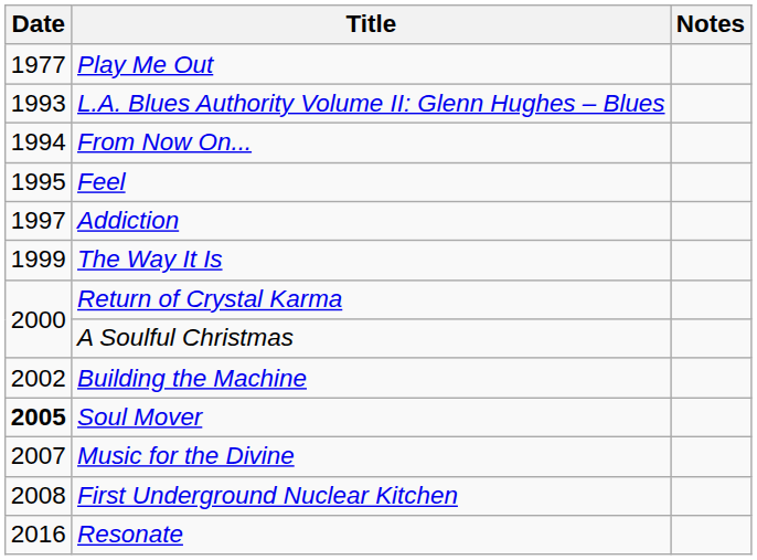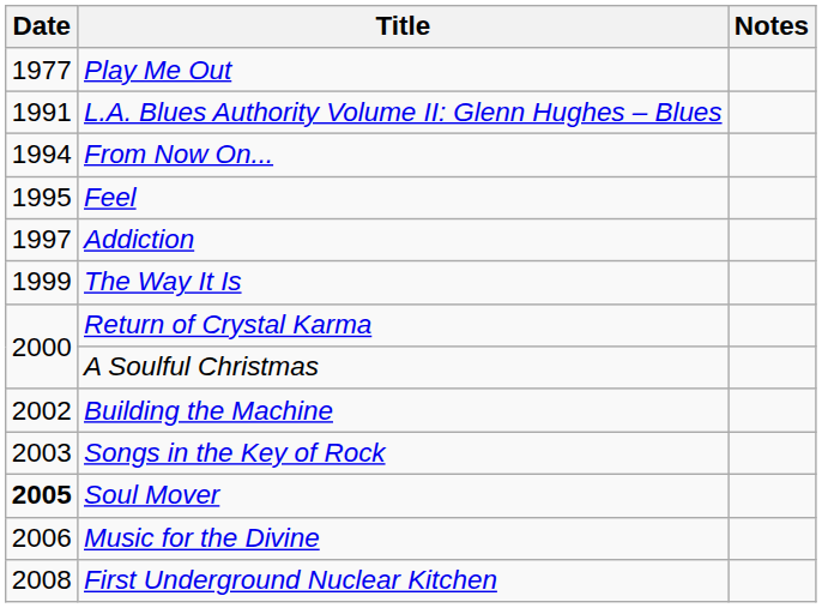L.A. Blues Authority Volume II: Glenn Hughes – Blues | Date: 1993 -> 1991
+ row: 2003 | Songs in the Key of Rock
Music for the Divine | Date: 2007 -> 2006
- row: 2016 | Resonate
